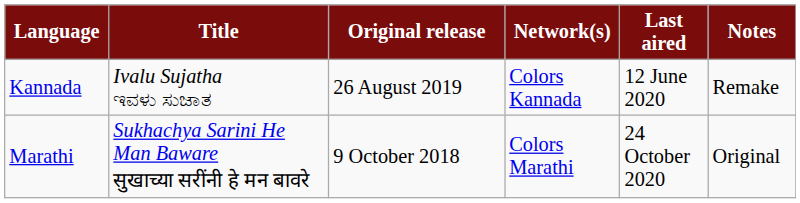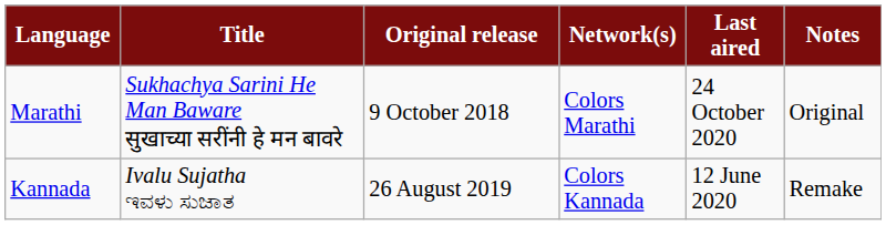rows swapped: Marathi <-> Kannada
